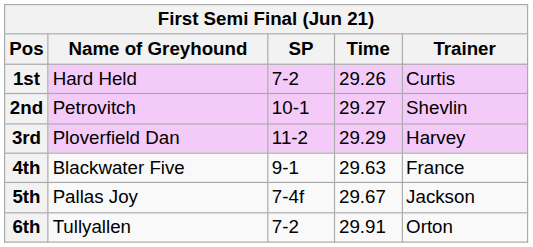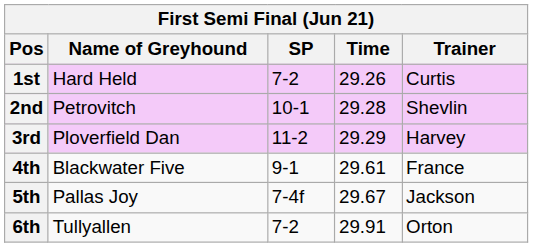2nd | Time: 29.27 -> 29.28
4th | Time: 29.63 -> 29.61
